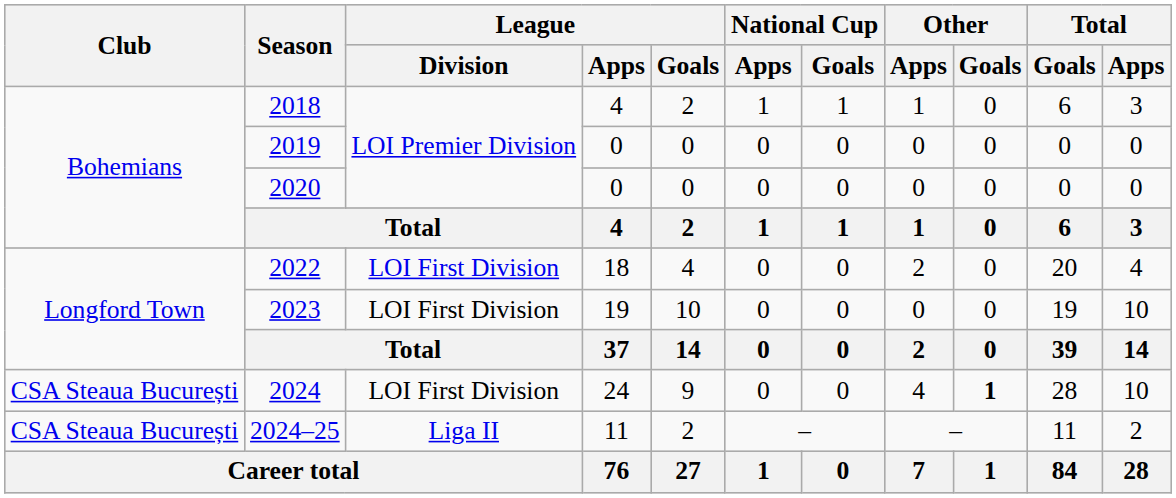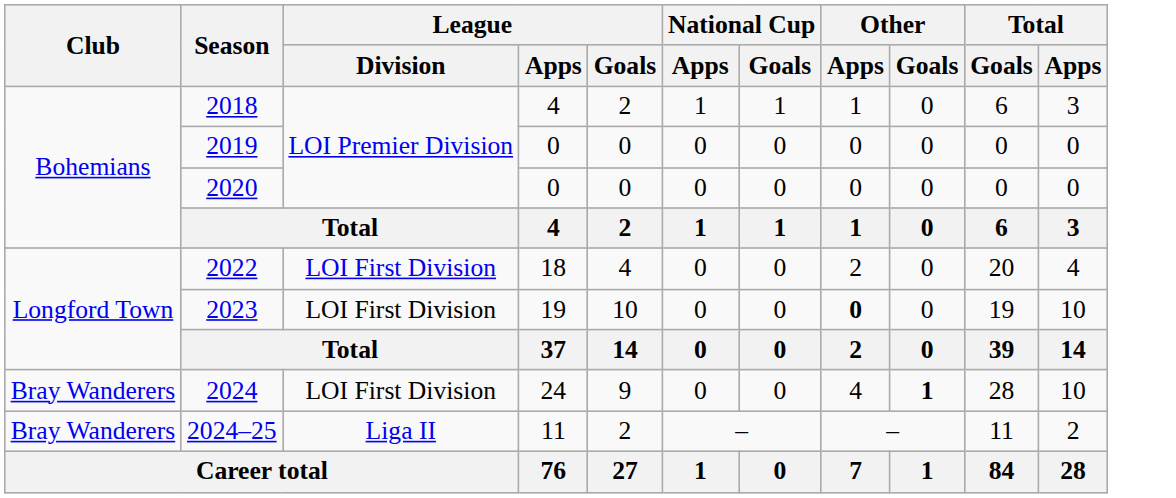2023 | Other / Apps: normal -> bold
2024 | Club: CSA Steaua București -> Bray Wanderers
2024–25 | Club: CSA Steaua București -> Bray Wanderers
